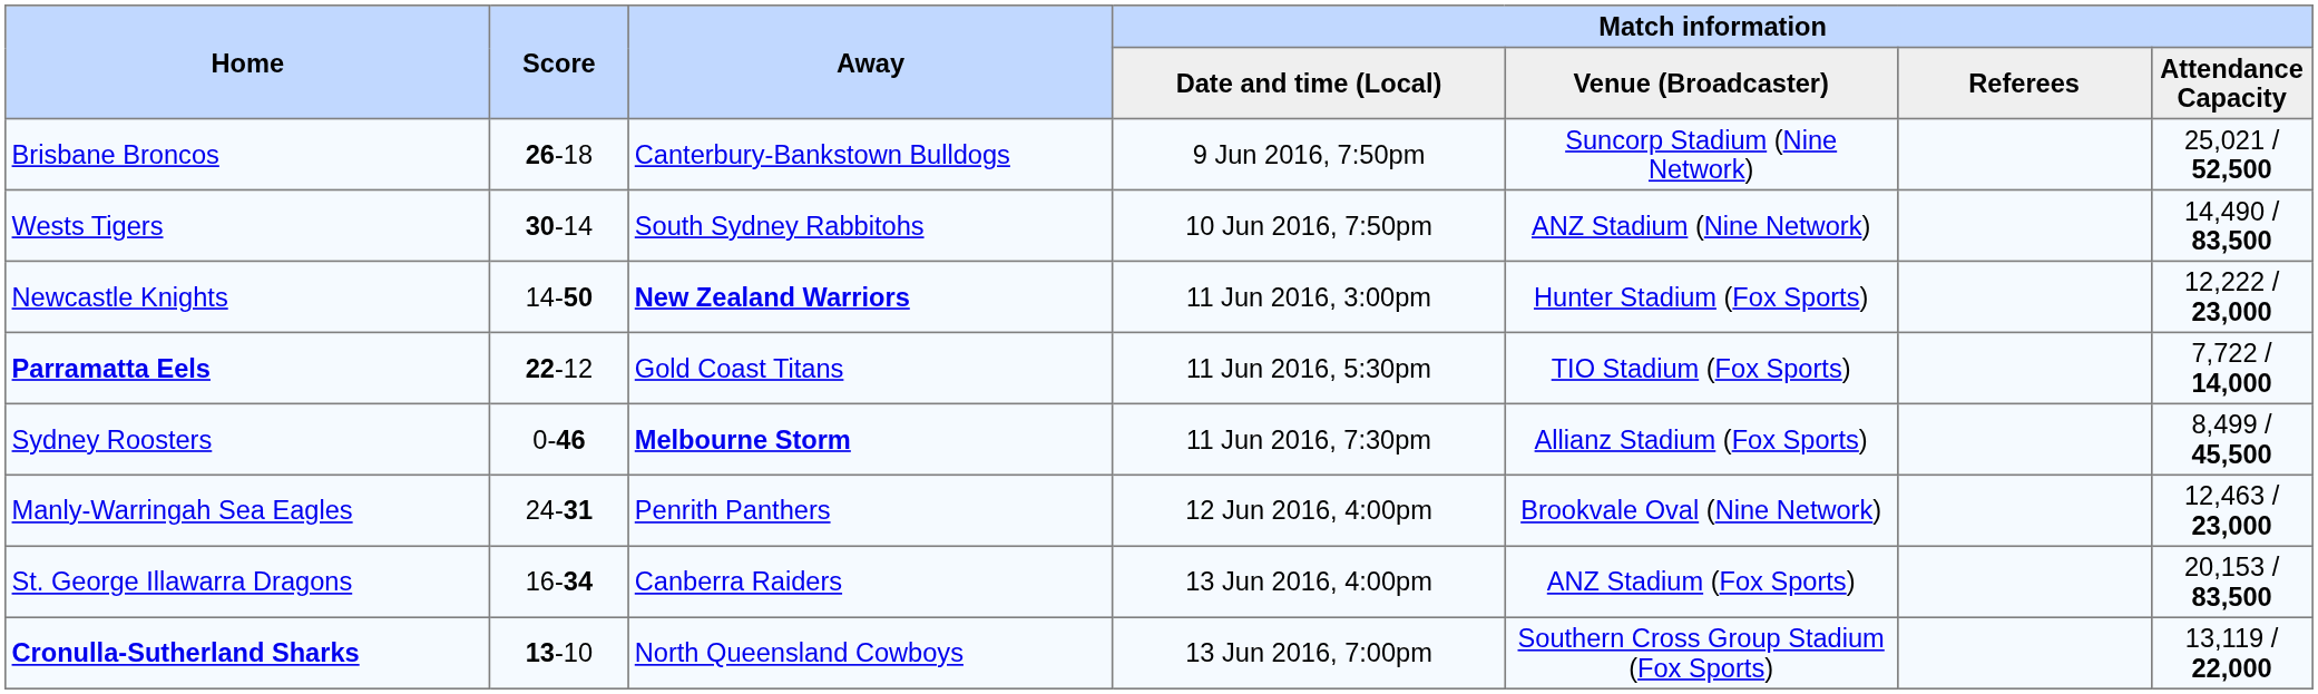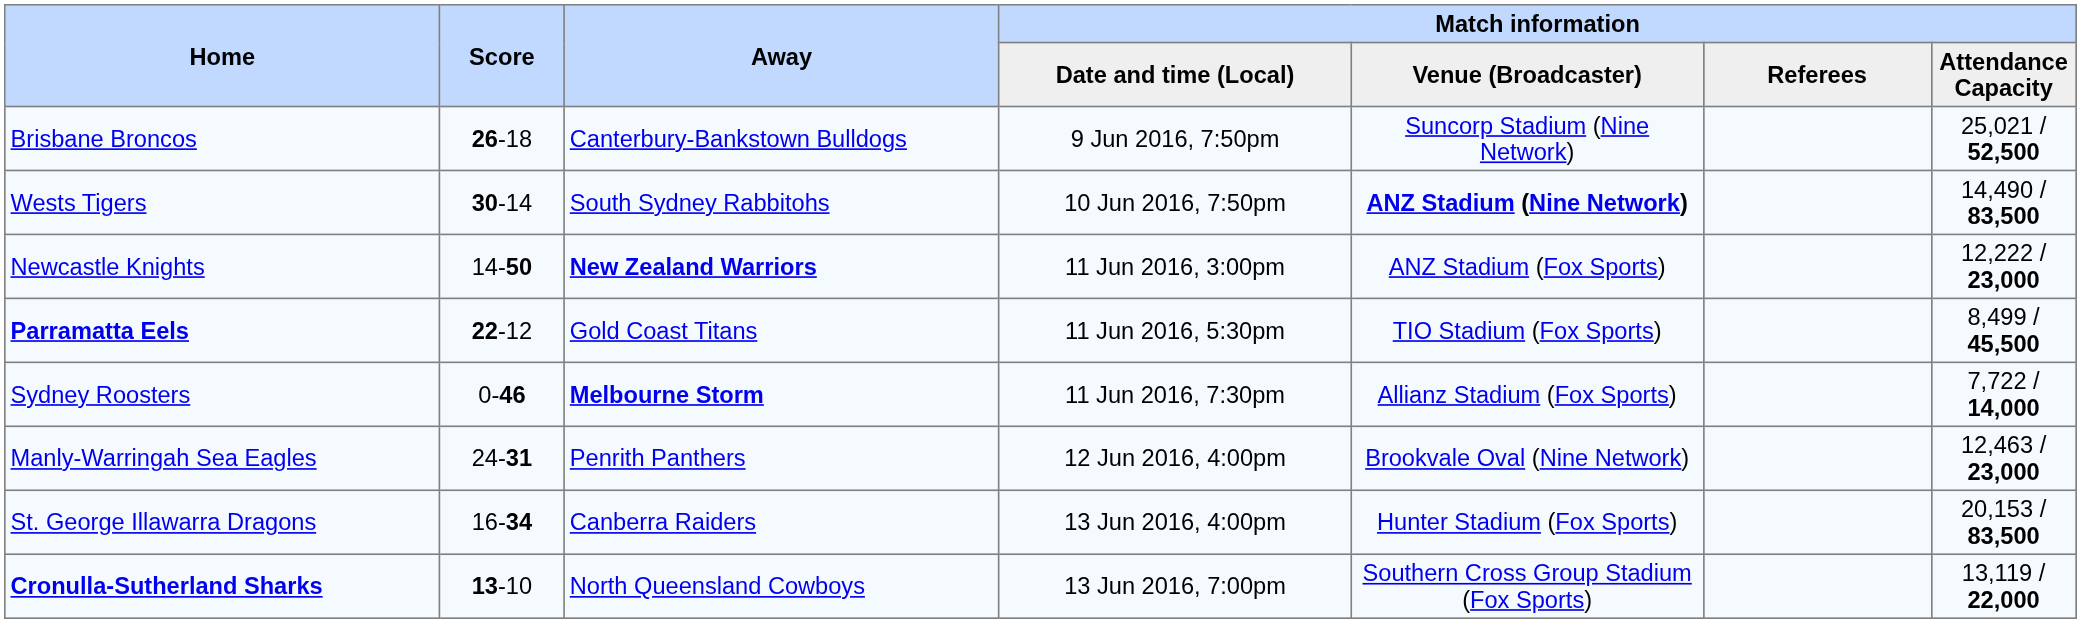Wests Tigers | Match information / Venue (Broadcaster): normal -> bold
Newcastle Knights | Match information / Venue (Broadcaster): Hunter Stadium (Fox Sports) -> ANZ Stadium (Fox Sports)
Parramatta Eels | Match information / Attendance Capacity: 7,722 / 14,000 -> 8,499 / 45,500
Sydney Roosters | Match information / Attendance Capacity: 8,499 / 45,500 -> 7,722 / 14,000
St. George Illawarra Dragons | Match information / Venue (Broadcaster): ANZ Stadium (Fox Sports) -> Hunter Stadium (Fox Sports)
